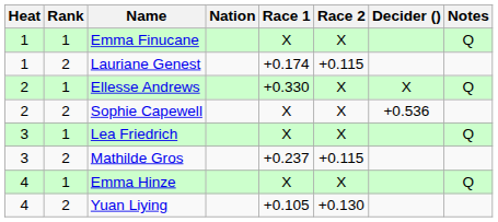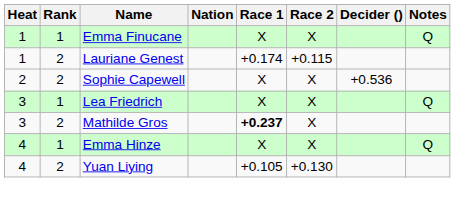- row: 2 | 1 | Ellesse Andrews | +0.330 | X | X | Q
Mathilde Gros | Race 1: normal -> bold
Mathilde Gros | Race 2: +0.115 -> X
